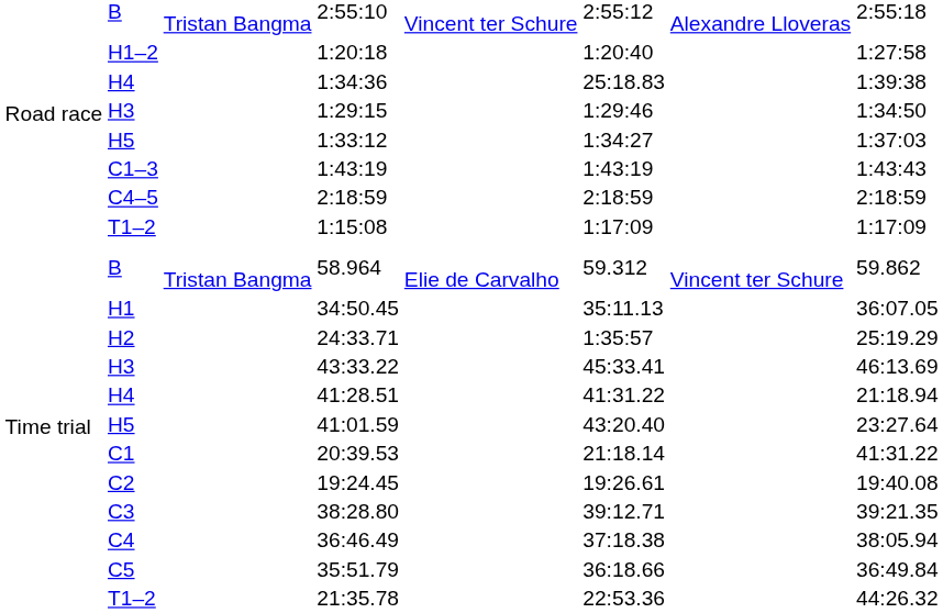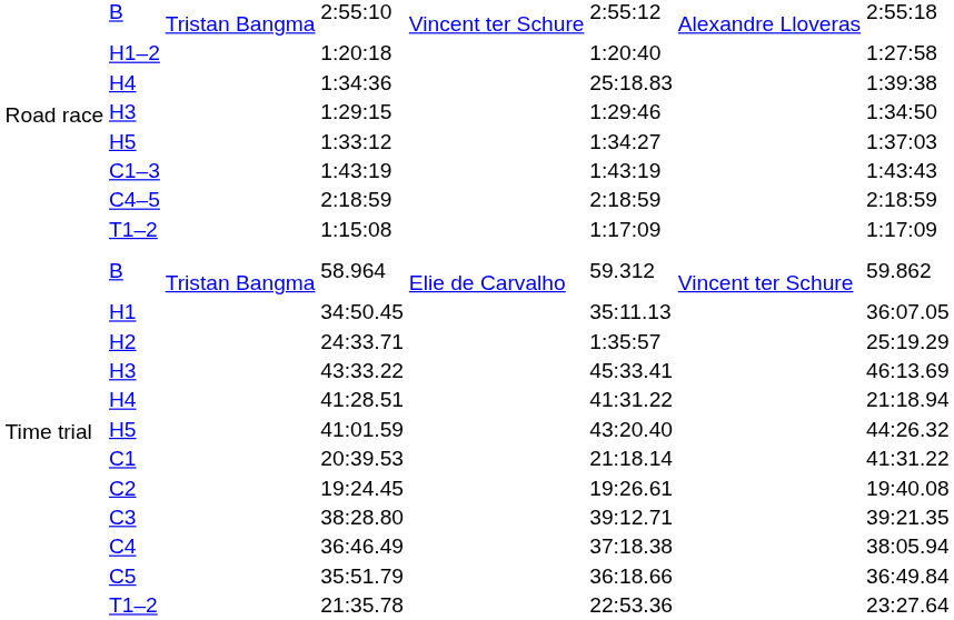41:01.59 | column 8: 23:27.64 -> 44:26.32
21:35.78 | column 8: 44:26.32 -> 23:27.64
